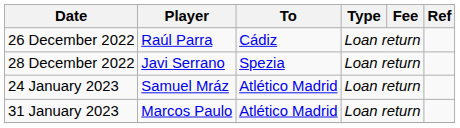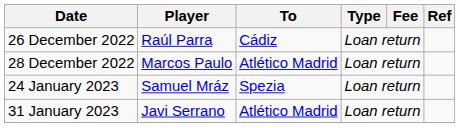28 December 2022 | Player: Javi Serrano -> Marcos Paulo
28 December 2022 | To: Spezia -> Atlético Madrid
24 January 2023 | To: Atlético Madrid -> Spezia
31 January 2023 | Player: Marcos Paulo -> Javi Serrano
